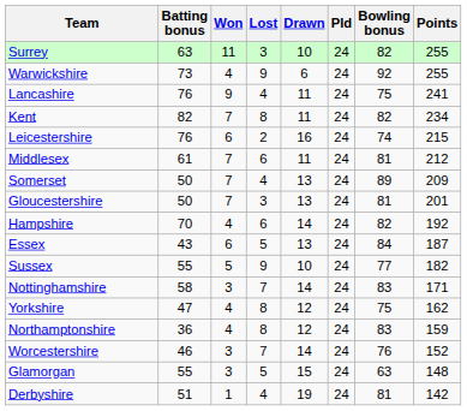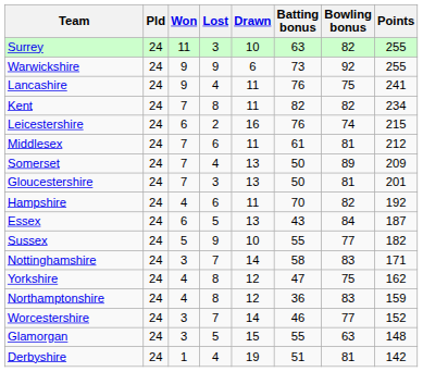columns swapped: Pld <-> Batting bonus
Warwickshire | Won: 4 -> 9
Hampshire | Drawn: 14 -> 11
Worcestershire | Bowling bonus: 76 -> 77
